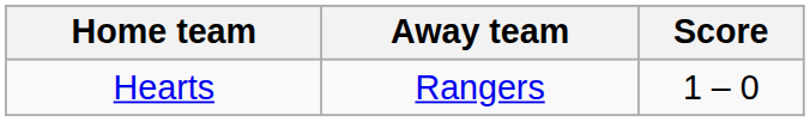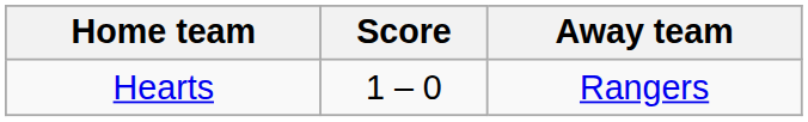columns swapped: Score <-> Away team
